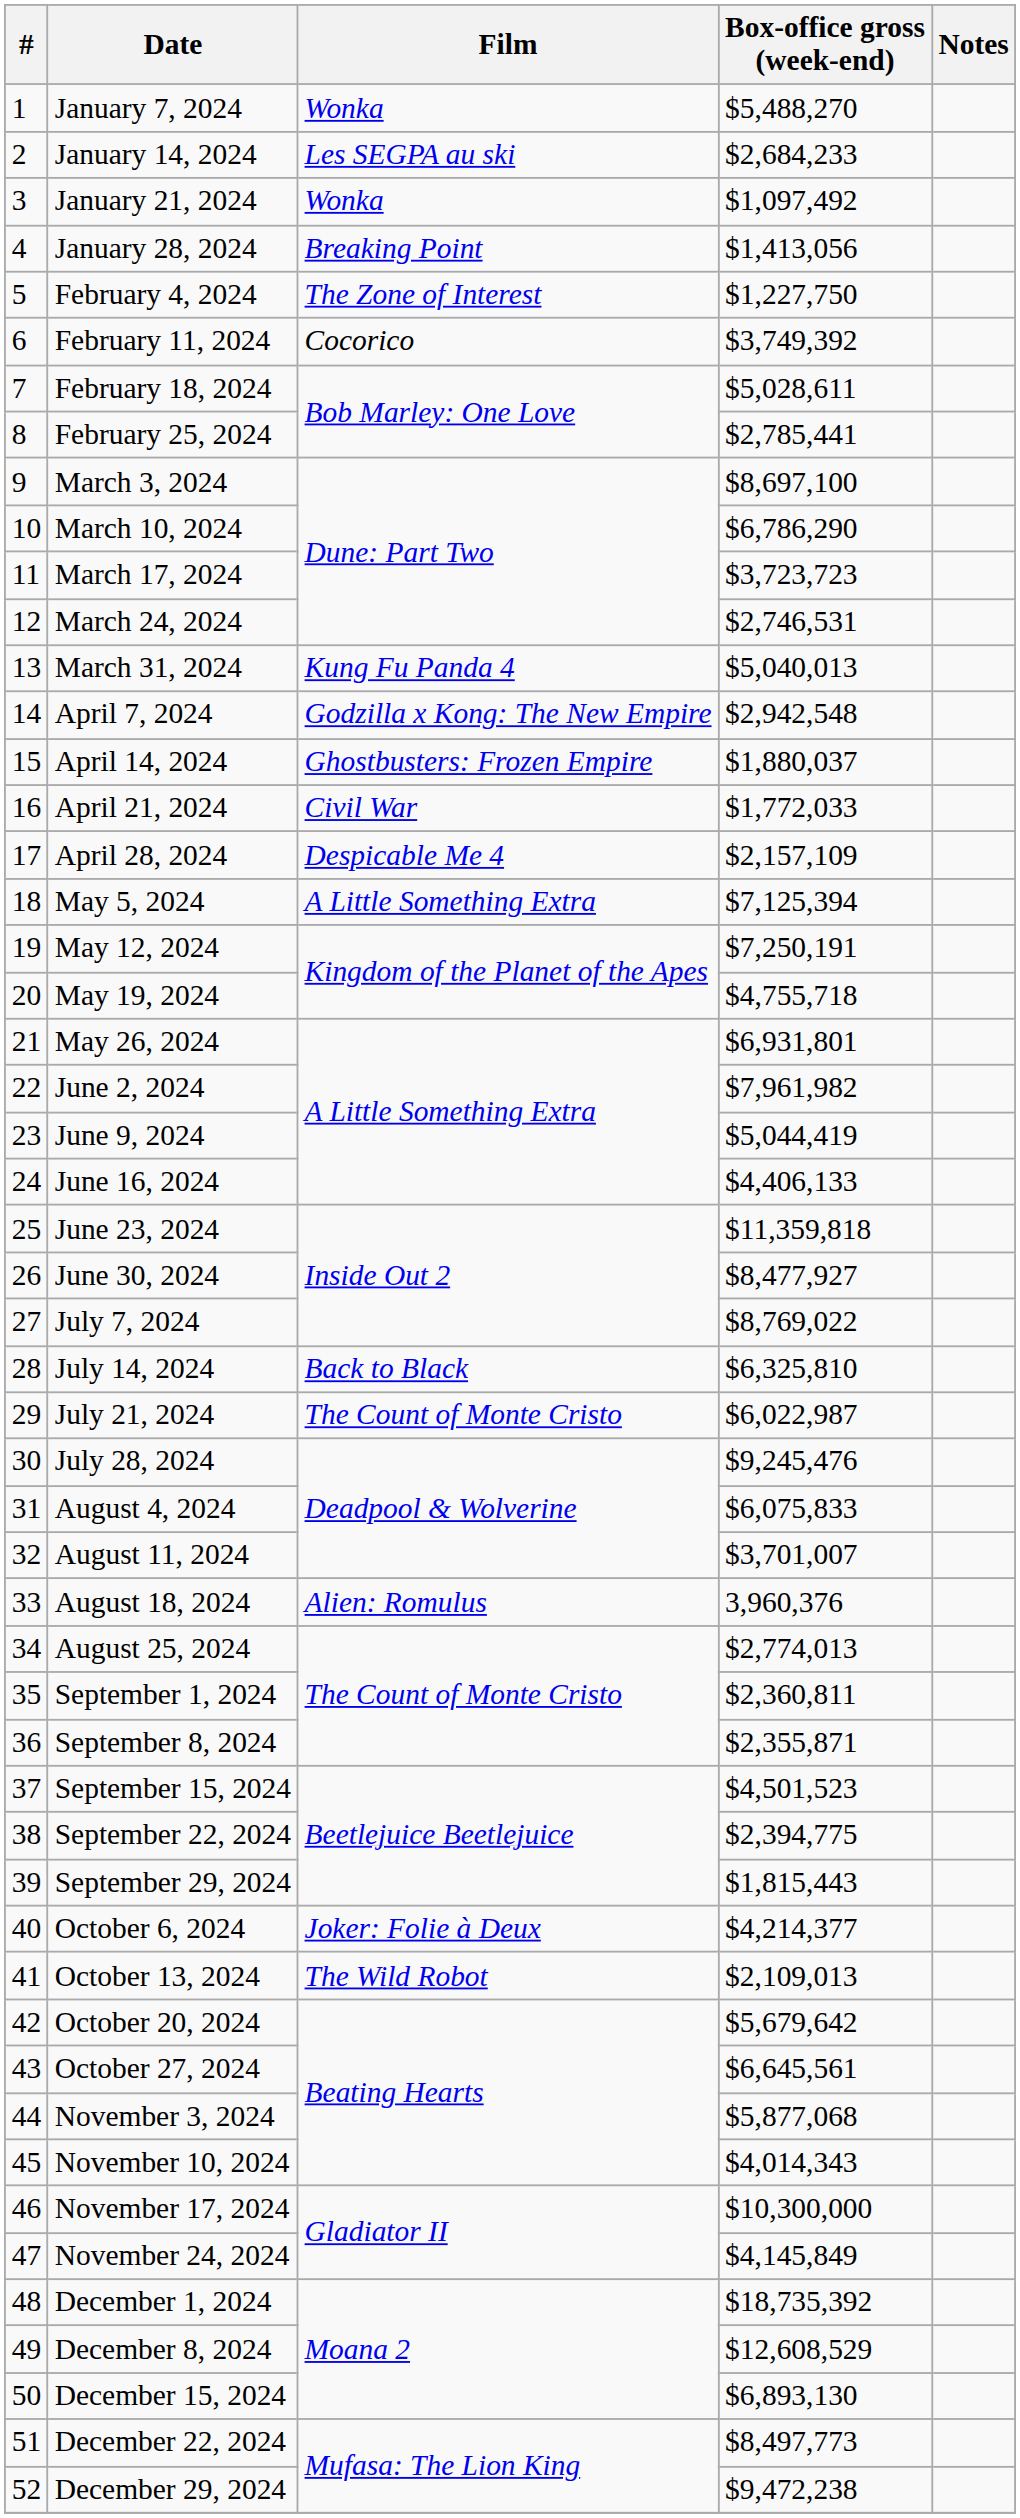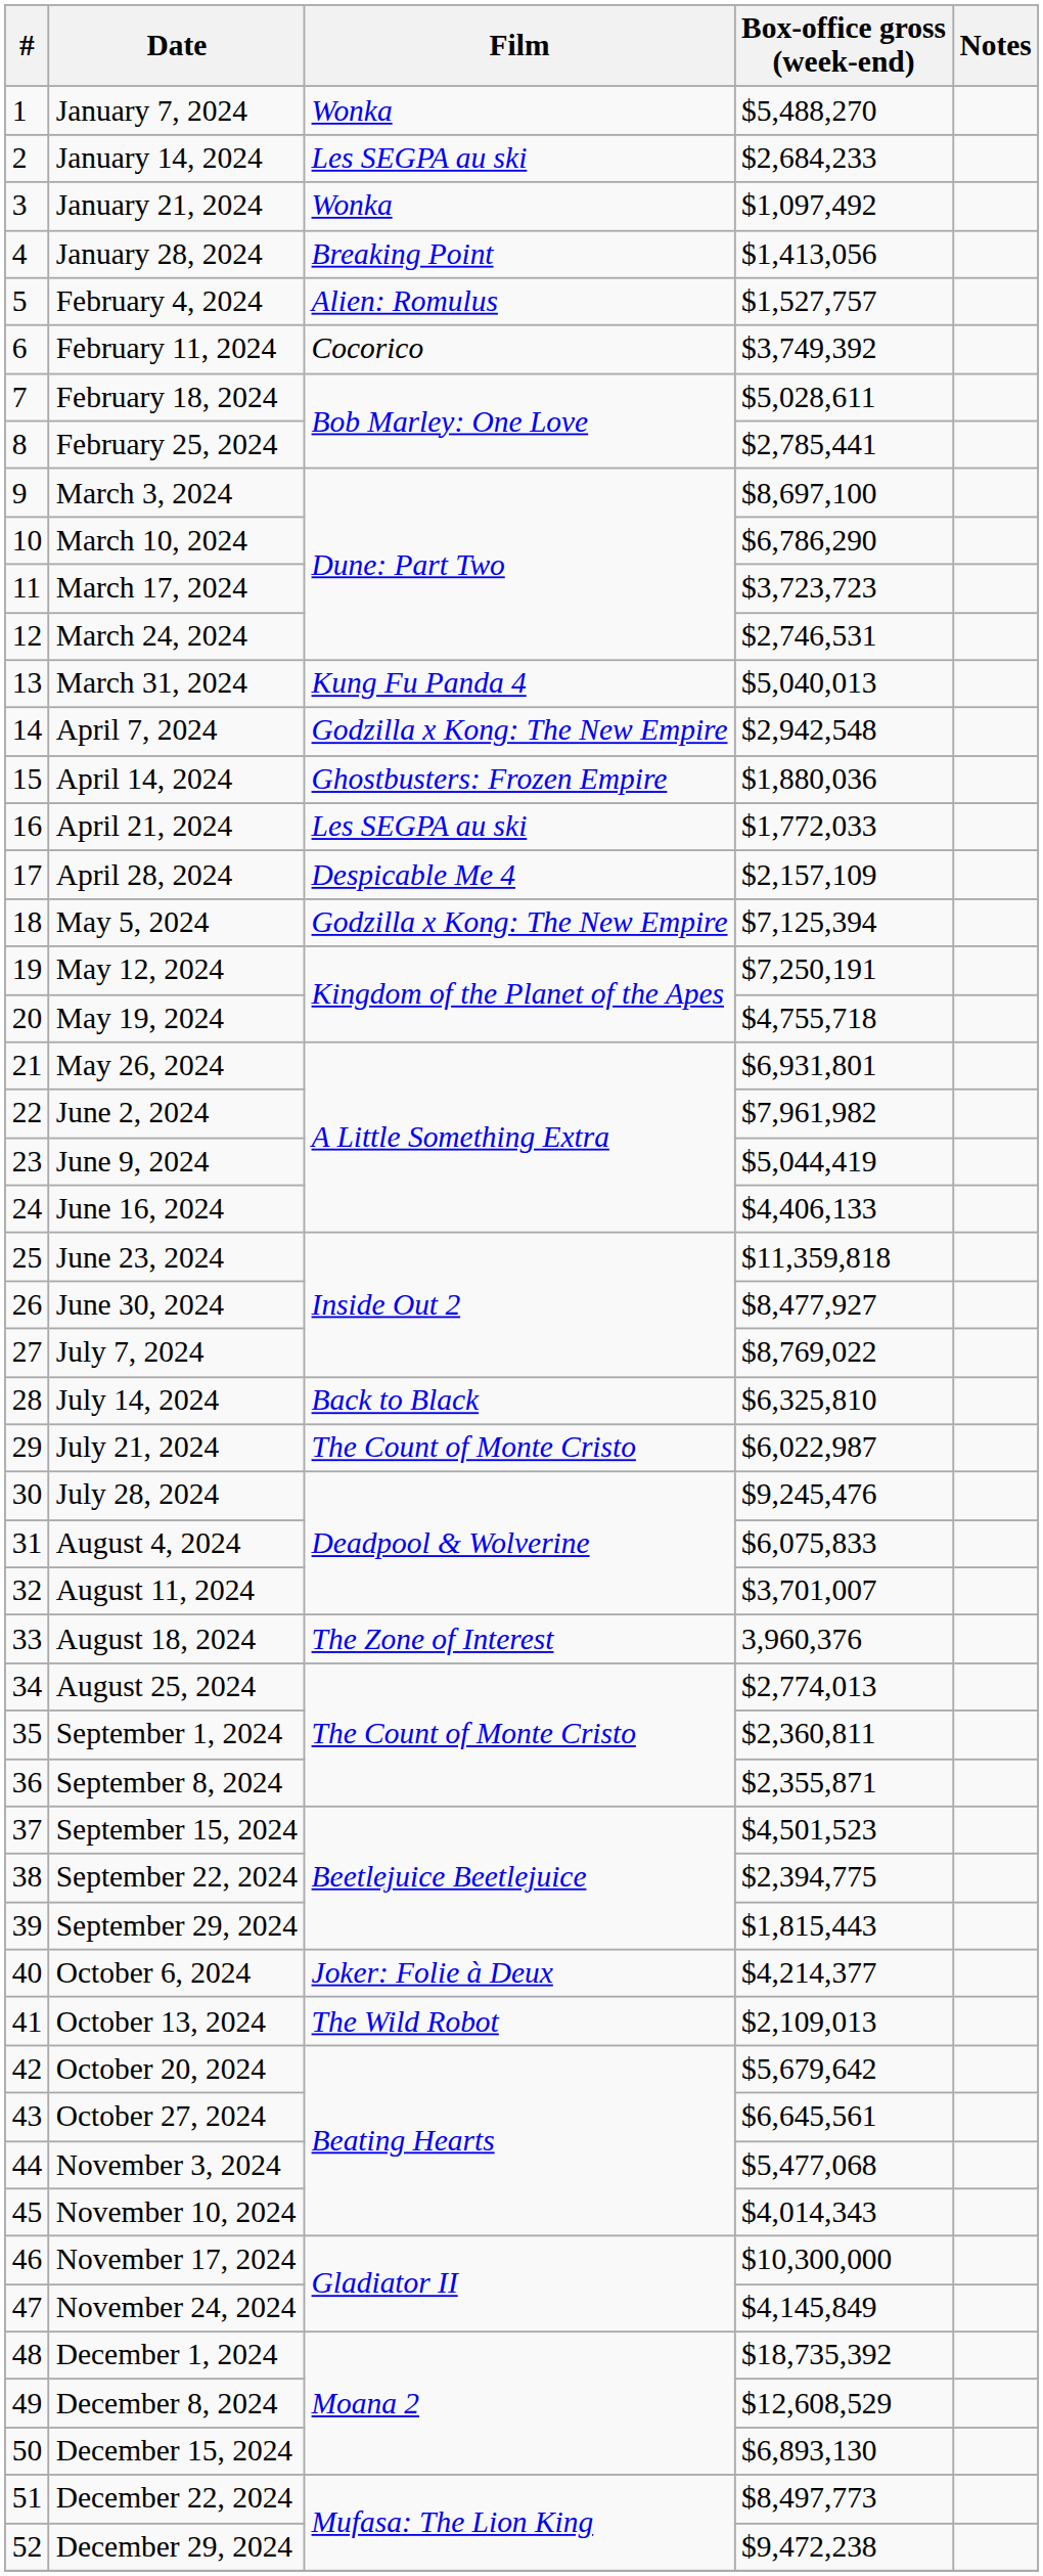February 4, 2024 | Film: The Zone of Interest -> Alien: Romulus
February 4, 2024 | Box-office gross (week-end): $1,227,750 -> $1,527,757
April 14, 2024 | Box-office gross (week-end): $1,880,037 -> $1,880,036
April 21, 2024 | Film: Civil War -> Les SEGPA au ski
May 5, 2024 | Film: A Little Something Extra -> Godzilla x Kong: The New Empire
August 18, 2024 | Film: Alien: Romulus -> The Zone of Interest
November 3, 2024 | Box-office gross (week-end): $5,877,068 -> $5,477,068
